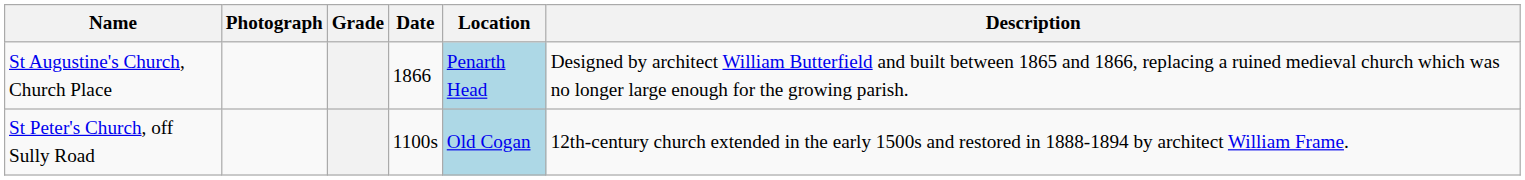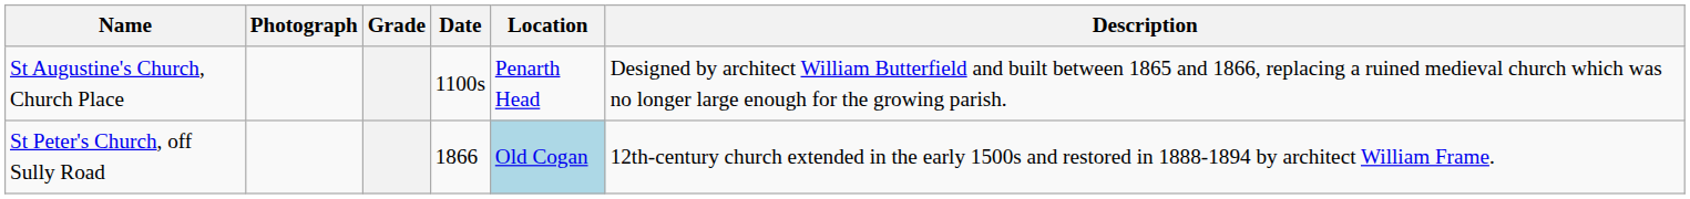St Augustine's Church, Church Place | Date: 1866 -> 1100s
St Augustine's Church, Church Place | Location: lightblue background -> no background
St Peter's Church, off Sully Road | Date: 1100s -> 1866
